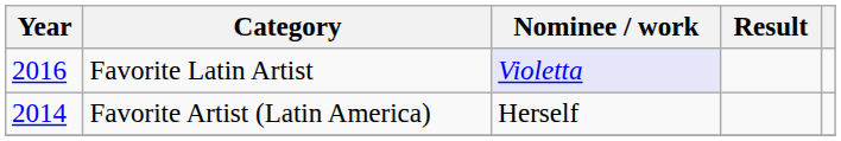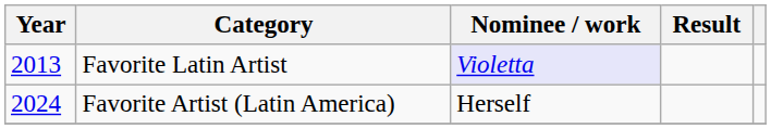Favorite Latin Artist | Year: 2016 -> 2013
Favorite Artist (Latin America) | Year: 2014 -> 2024
